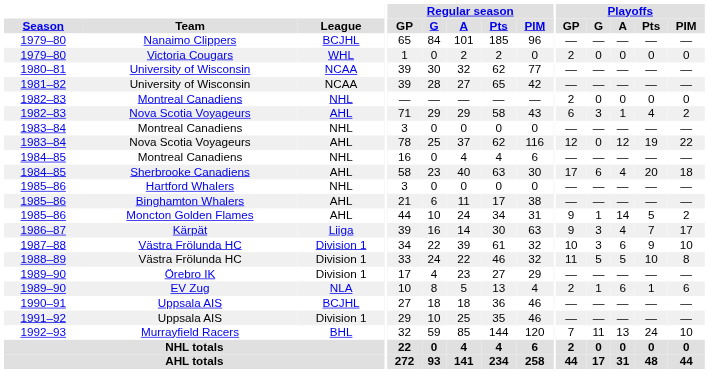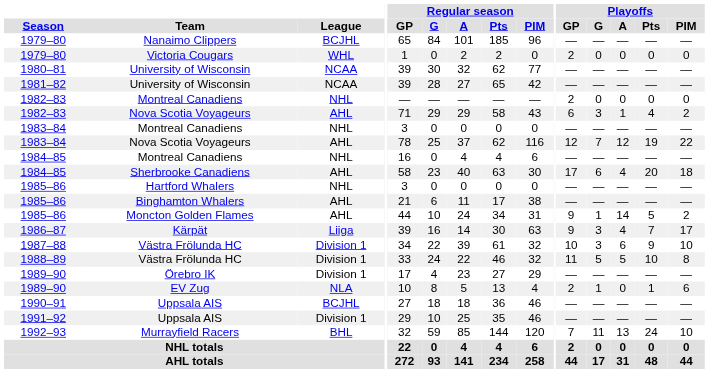1983–84 / Nova Scotia Voyageurs | Playoffs / G: 0 -> 7
EV Zug | Playoffs / A: 6 -> 0
